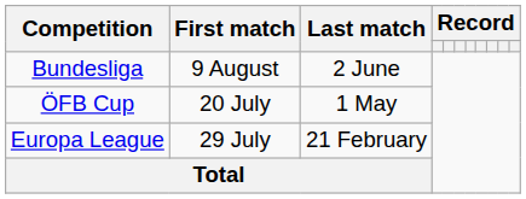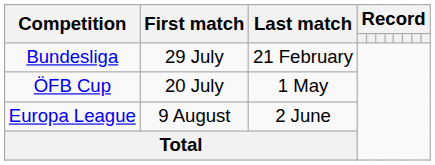Bundesliga | First match: 9 August -> 29 July
Bundesliga | Last match: 2 June -> 21 February
Europa League | First match: 29 July -> 9 August
Europa League | Last match: 21 February -> 2 June
